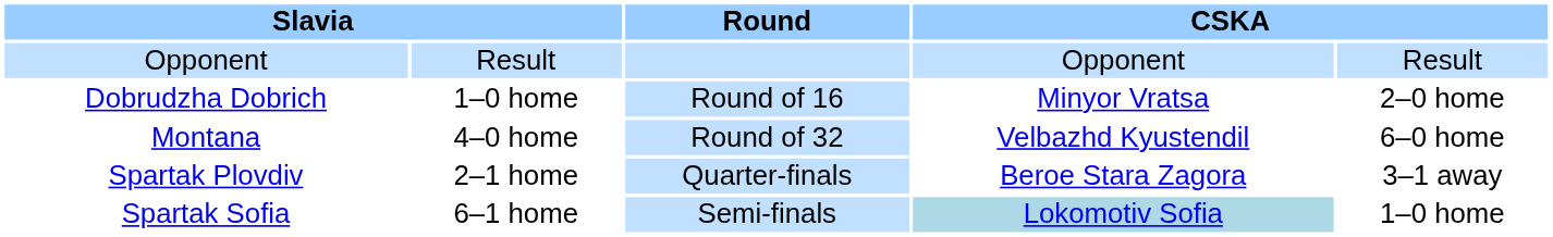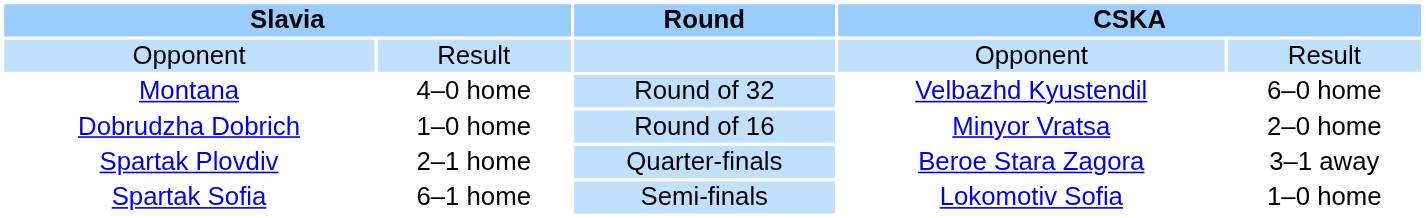rows swapped: Montana <-> Dobrudzha Dobrich
Spartak Sofia | column 4: lightblue background -> no background
